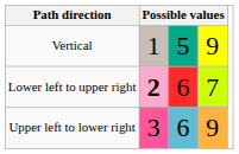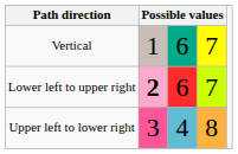Vertical | column 3: 5 -> 6
Vertical | column 4: 9 -> 7
Upper left to lower right | column 3: 6 -> 4
Upper left to lower right | column 4: 9 -> 8
